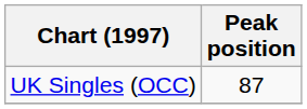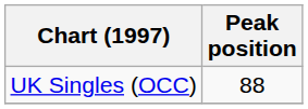UK Singles (OCC) | Peak position: 87 -> 88
